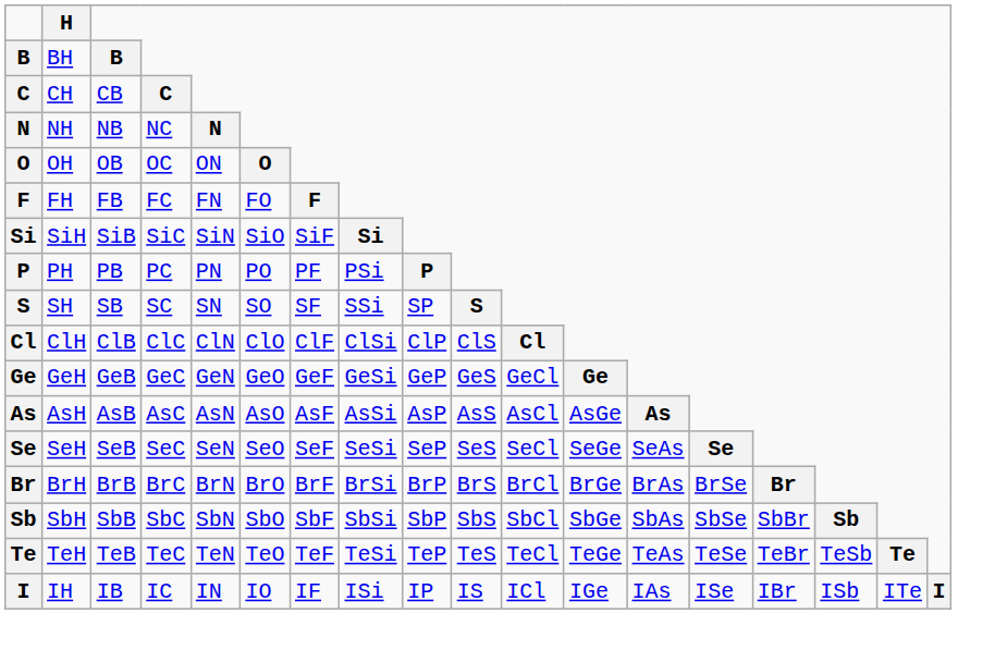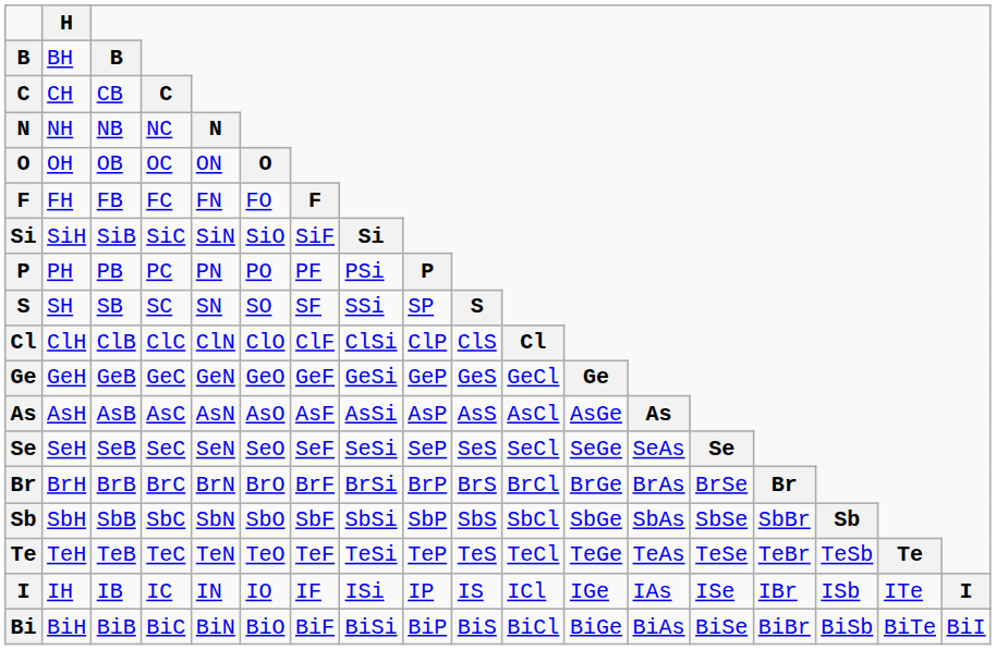+ row: Bi | BiH | BiB | BiC | BiN | BiO | BiF | BiSi | BiP | BiS | BiCl | BiGe | BiAs | BiSe | BiBr | BiSb | BiTe | BiI
